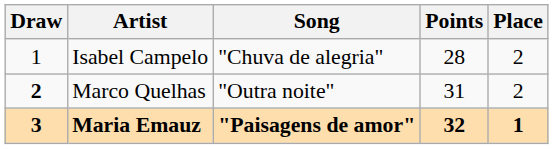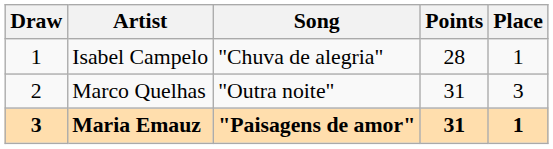Isabel Campelo | Place: 2 -> 1
Marco Quelhas | Draw: bold -> normal
Marco Quelhas | Place: 2 -> 3
Maria Emauz | Points: 32 -> 31
